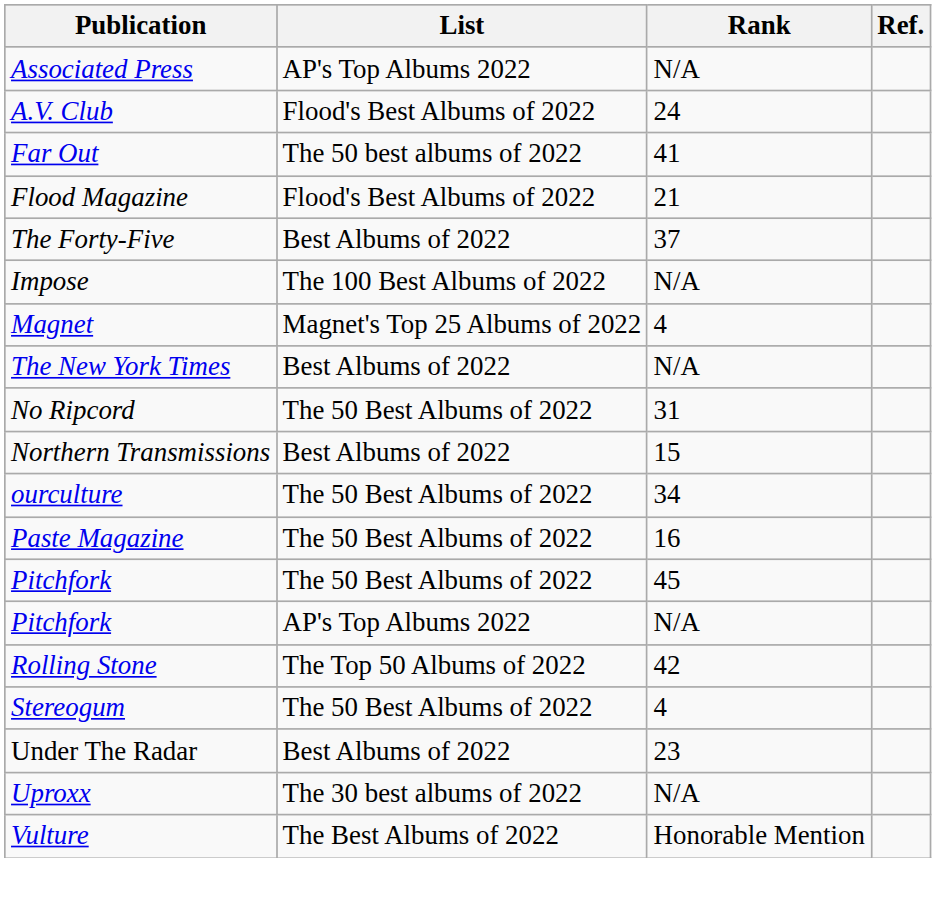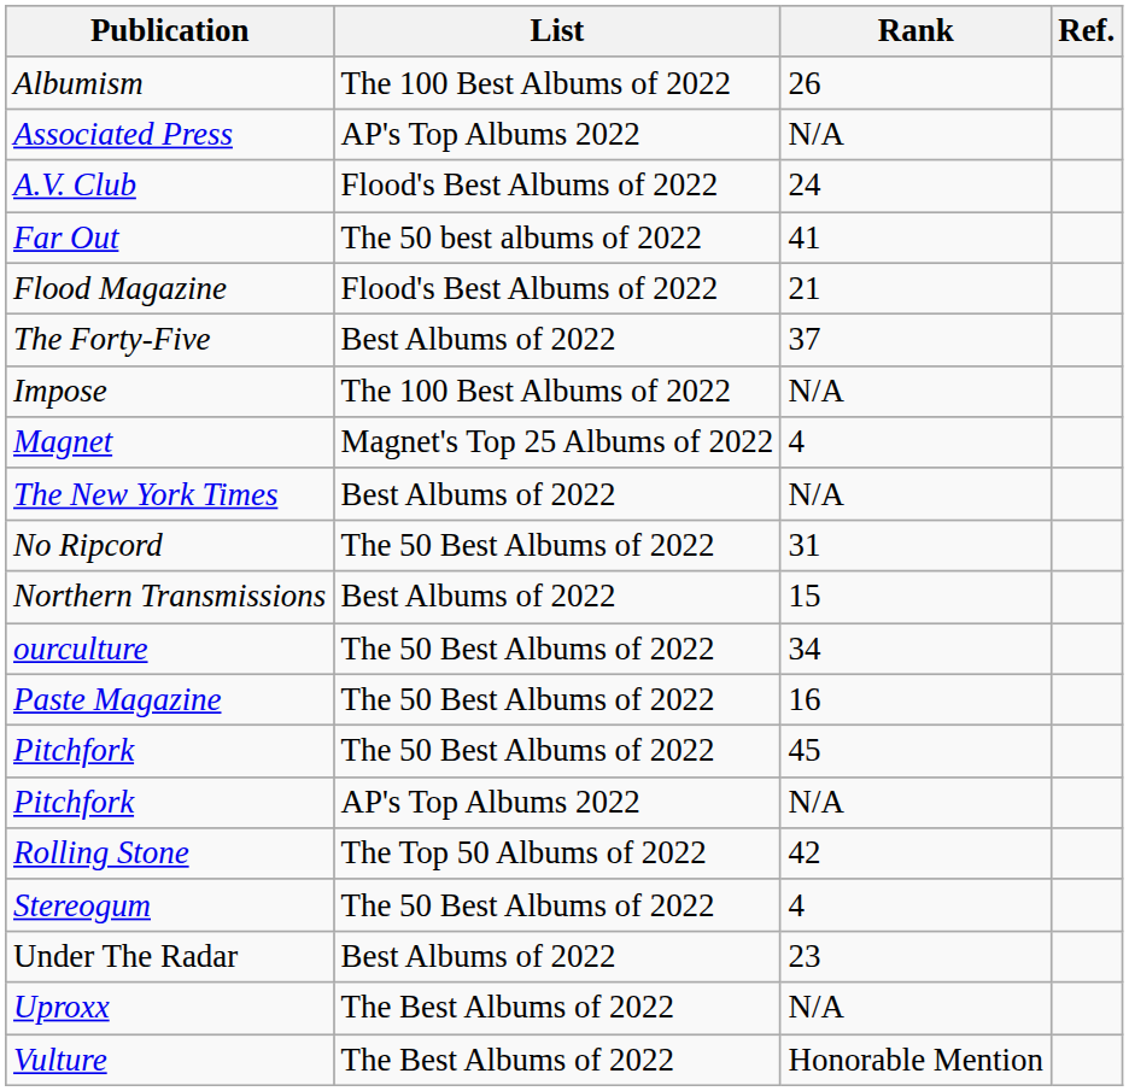+ row: Albumism | The 100 Best Albums of 2022 | 26
Uproxx | List: The 30 best albums of 2022 -> The Best Albums of 2022
